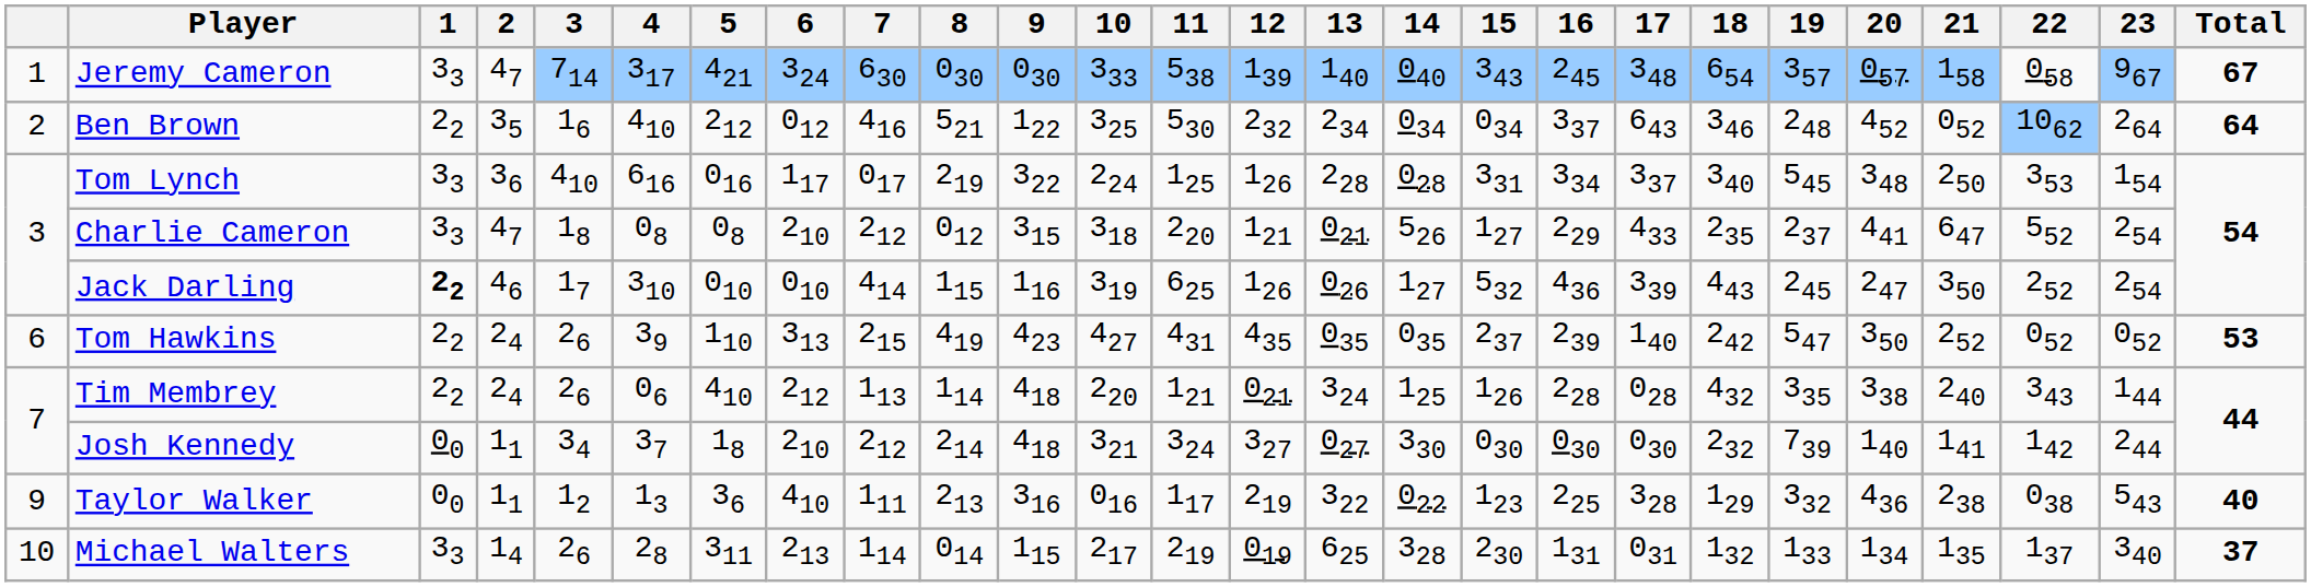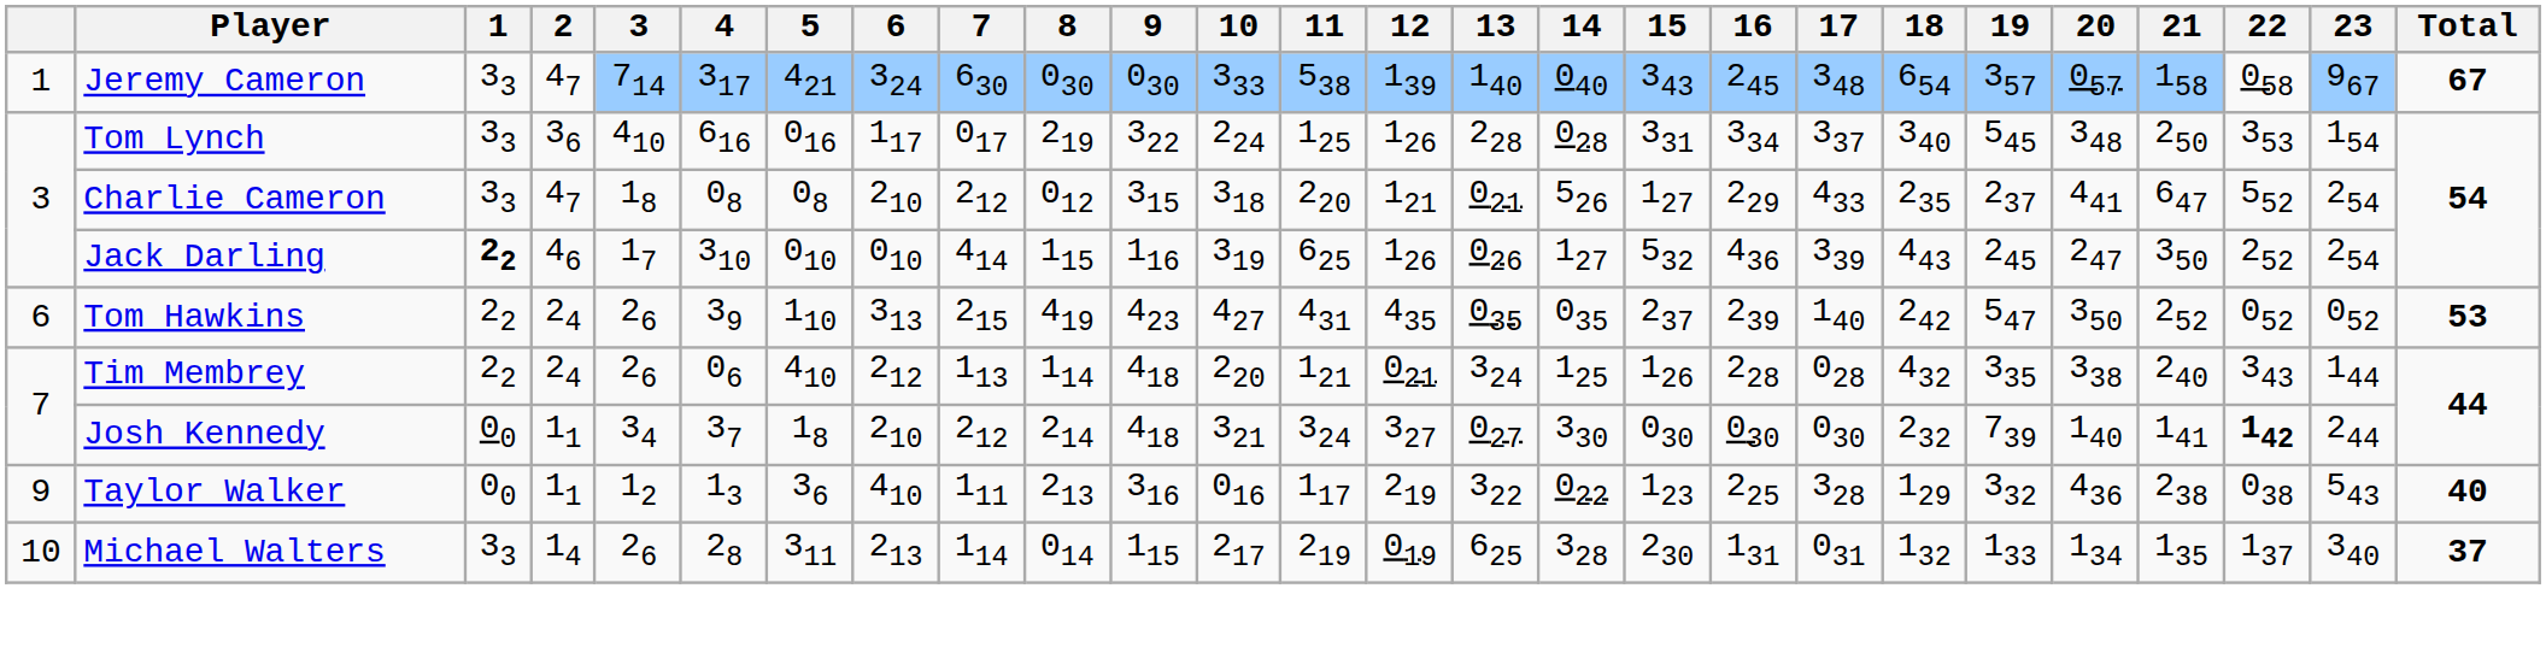- row: 2 | Ben Brown | 22 | 35 | 16 | 410 | 212 | 012 | 416 | 521 | 122 | 325 | 530 | 232 | 234 | 034 | 034 | 337 | 643 | 346 | 248 | 452 | 052 | 1062 | 264 | 64
Josh Kennedy | 22: normal -> bold
